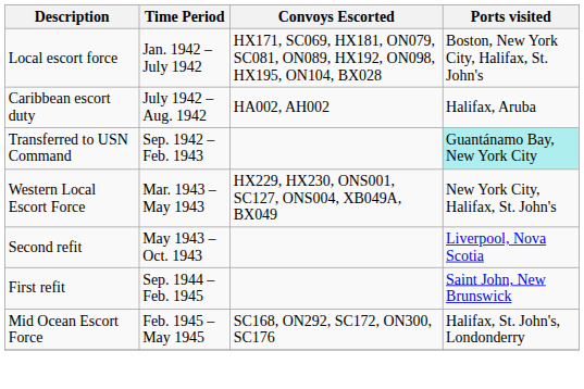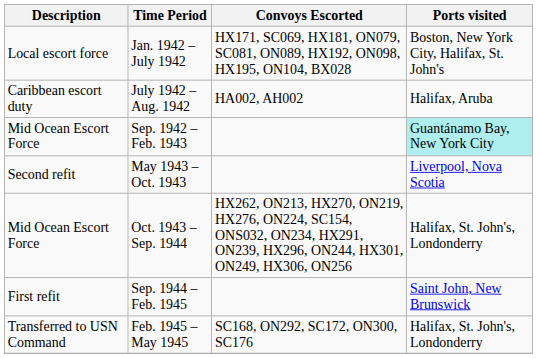Sep. 1942 – Feb. 1943 | Description: Transferred to USN Command -> Mid Ocean Escort Force
- row: Western Local Escort Force | Mar. 1943 – May 1943 | HX229, HX230, ONS001, SC127, ONS004, XB049A, BX049 | New York City, Halifax, St. John's
+ row: Mid Ocean Escort Force | Oct. 1943 – Sep. 1944 | HX262, ON213, HX270, ON219, HX276, ON224, SC154, ONS032, ON234, HX291, ON239, HX296, ON244, HX301, ON249, HX306, ON256 | Halifax, St. John's, Londonderry
Feb. 1945 – May 1945 | Description: Mid Ocean Escort Force -> Transferred to USN Command
